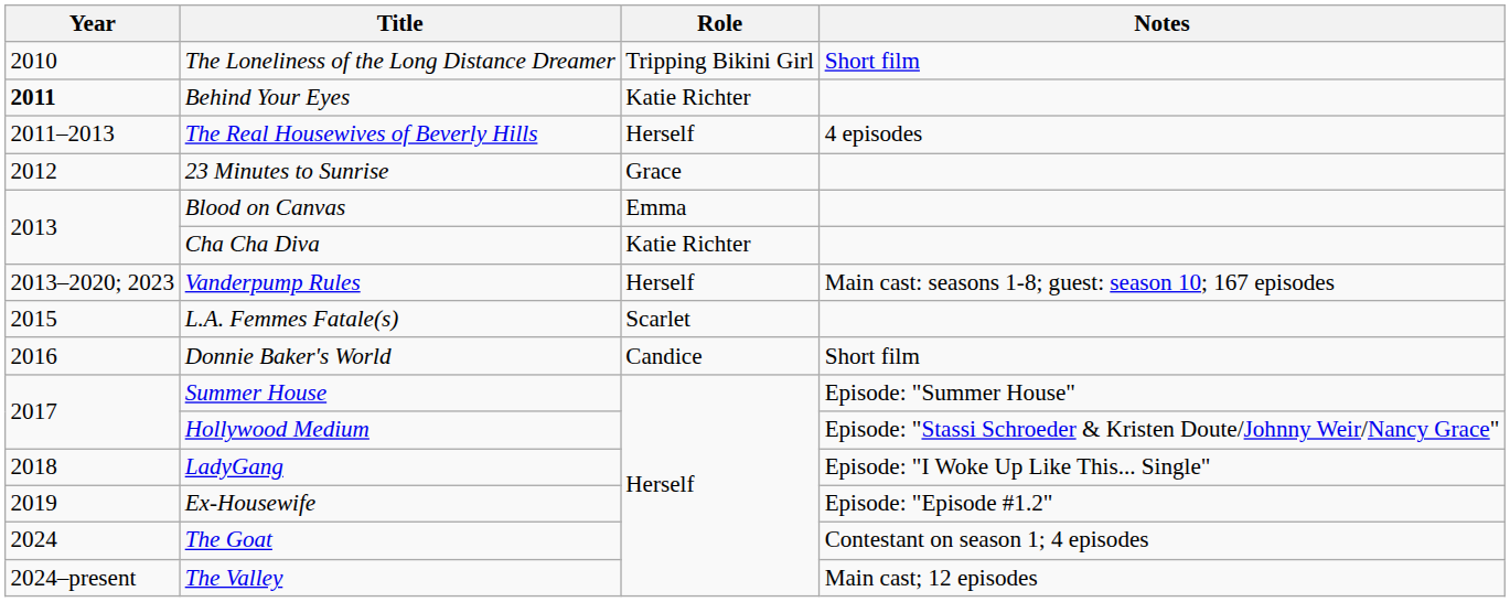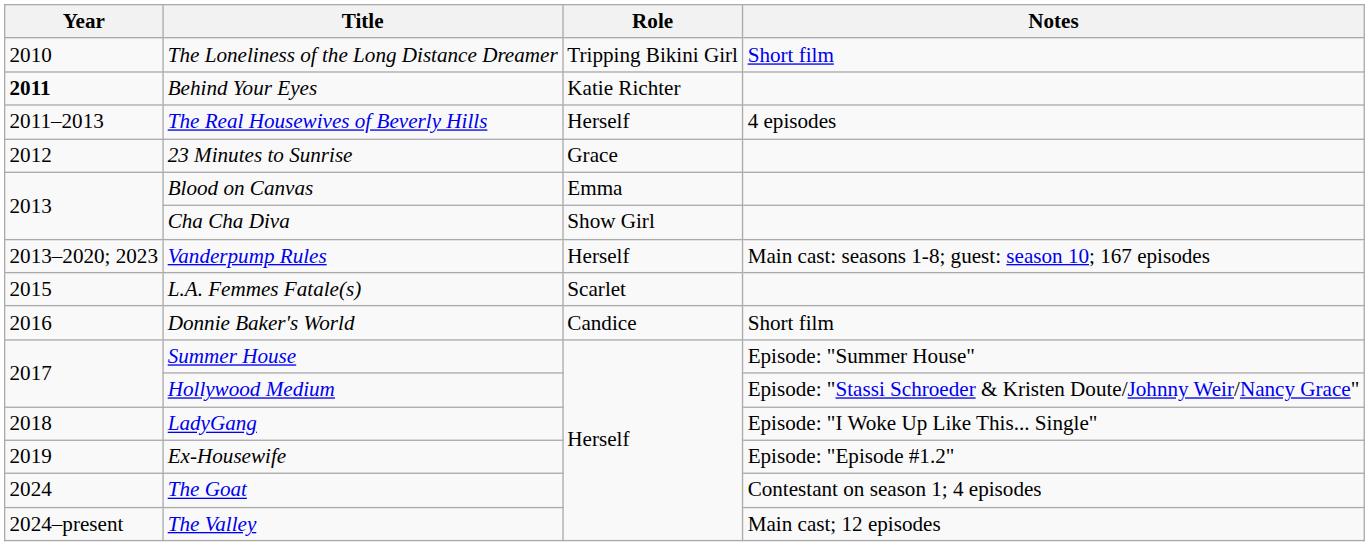Cha Cha Diva | Role: Katie Richter -> Show Girl
